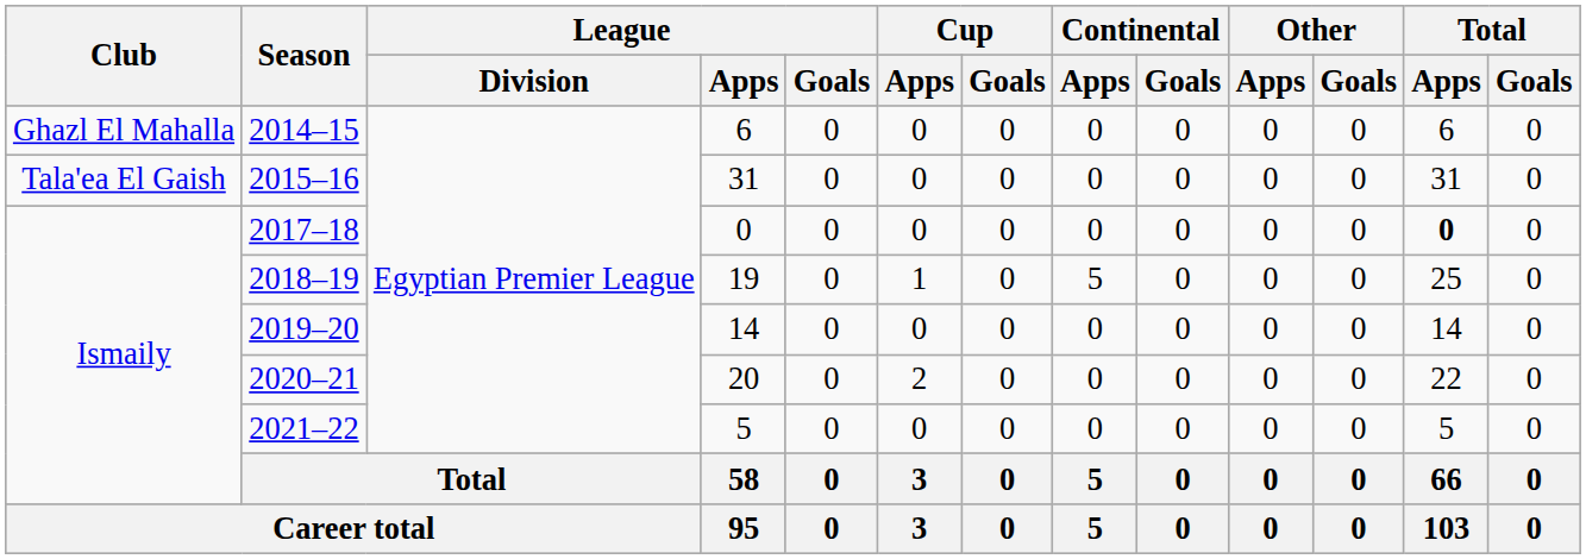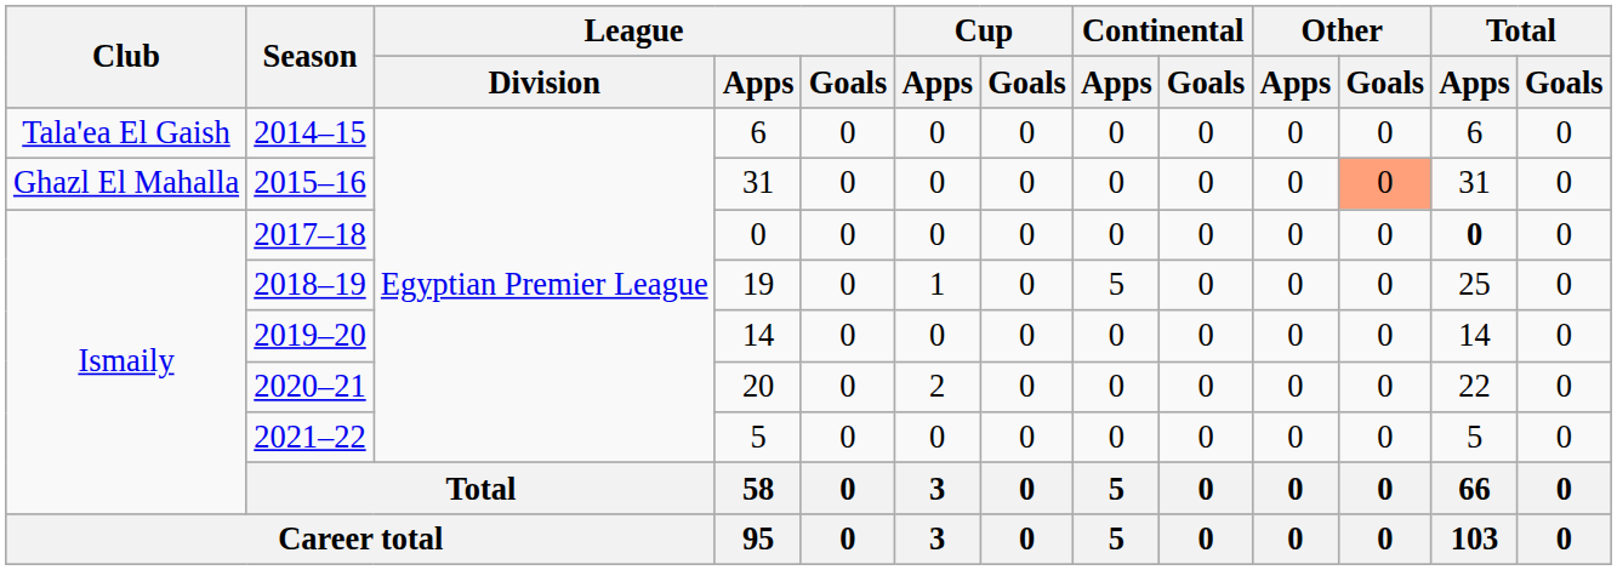2014–15 | Club: Ghazl El Mahalla -> Tala'ea El Gaish
2015–16 | Club: Tala'ea El Gaish -> Ghazl El Mahalla
2015–16 | Other / Goals: no background -> lightsalmon background
